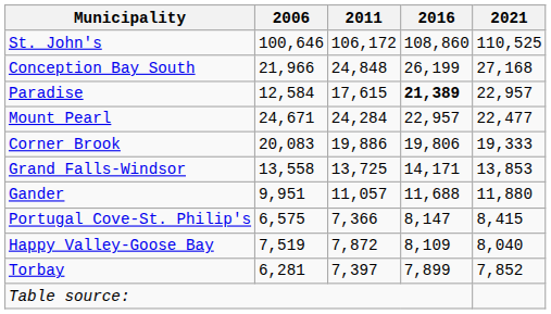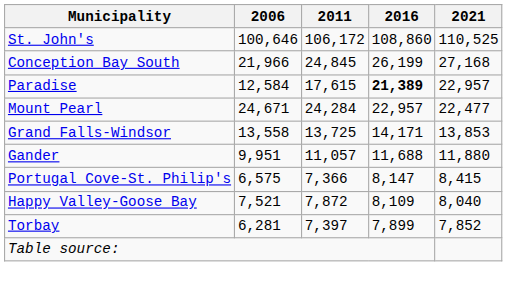Conception Bay South | 2011: 24,848 -> 24,845
- row: Corner Brook | 20,083 | 19,886 | 19,806 | 19,333
Happy Valley-Goose Bay | 2006: 7,519 -> 7,521
